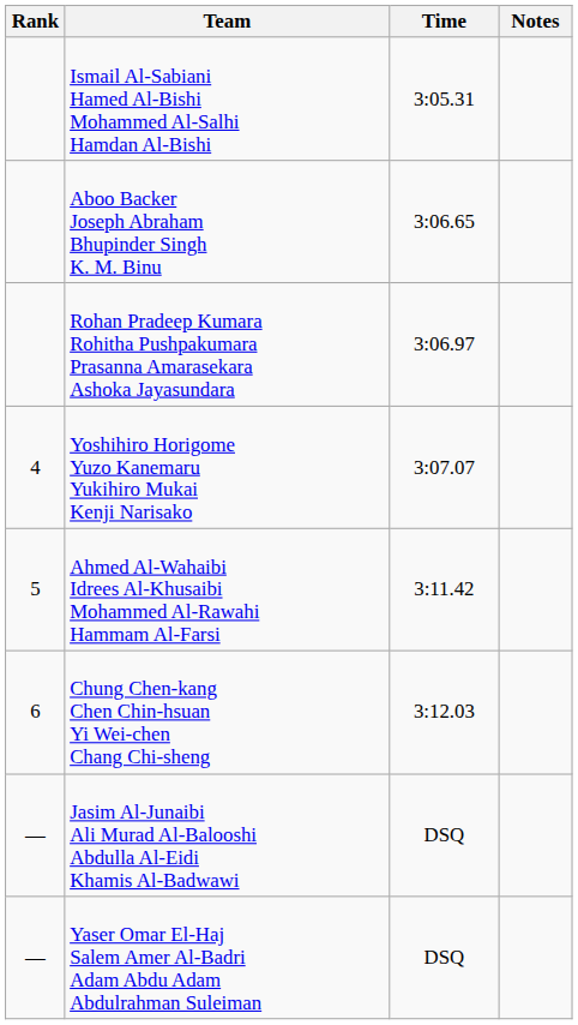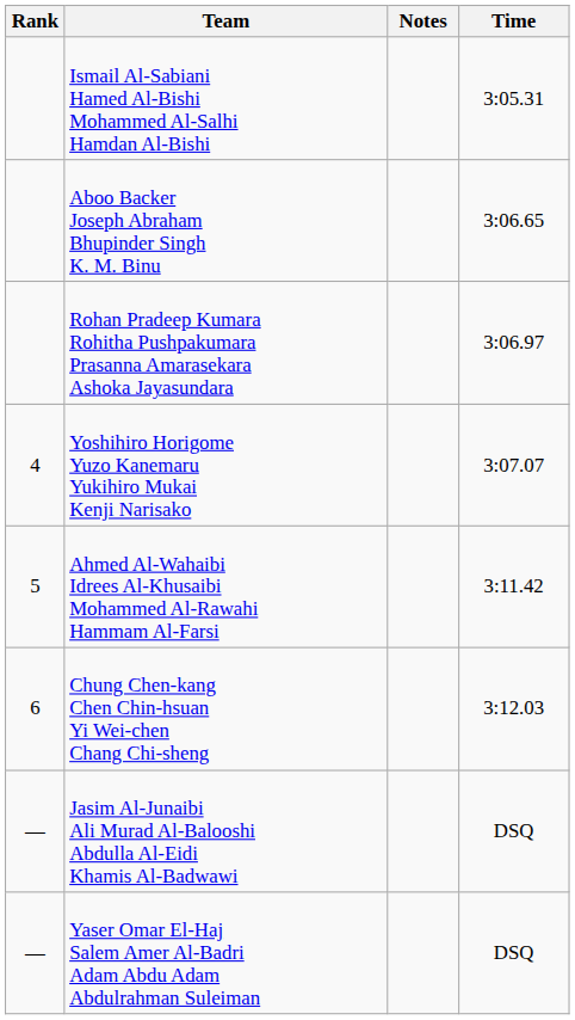columns swapped: Time <-> Notes
